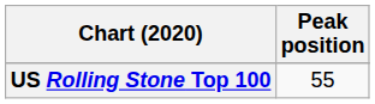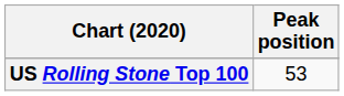US Rolling Stone Top 100 | Peak position: 55 -> 53
